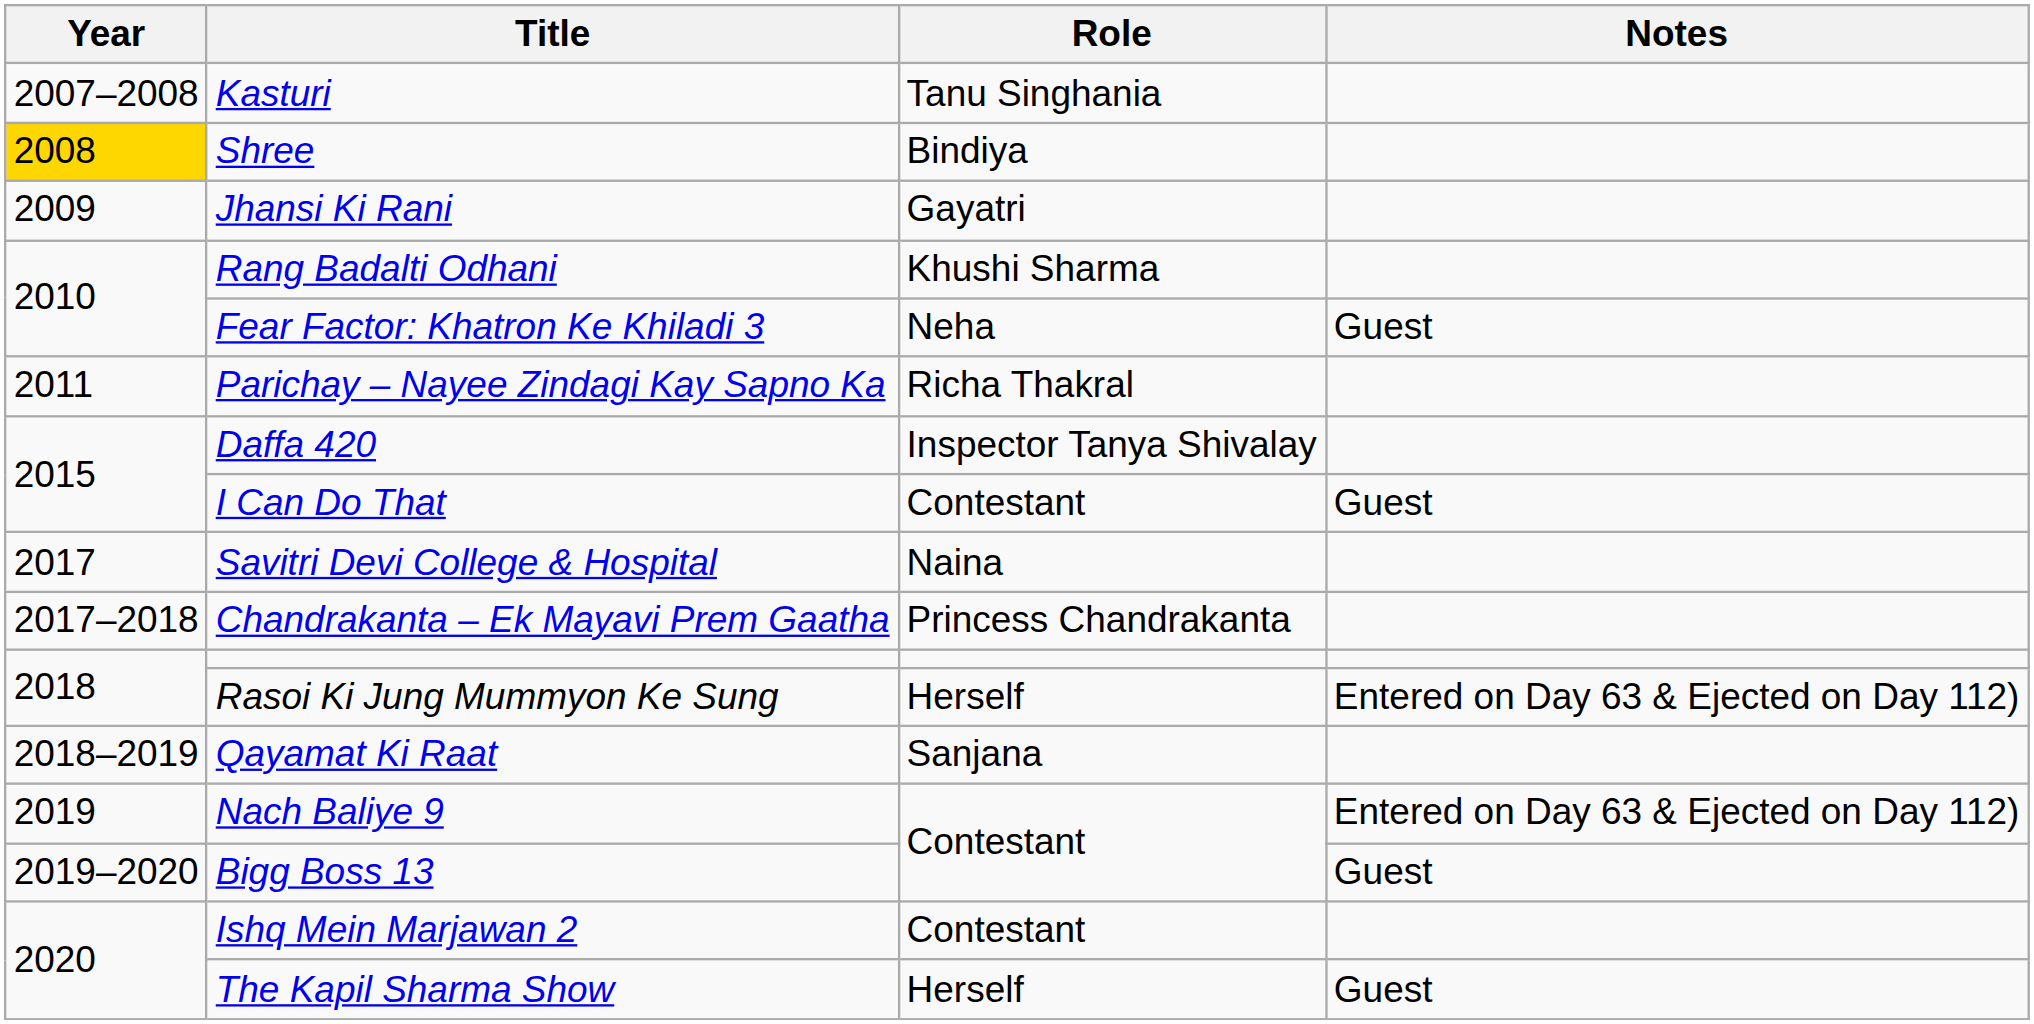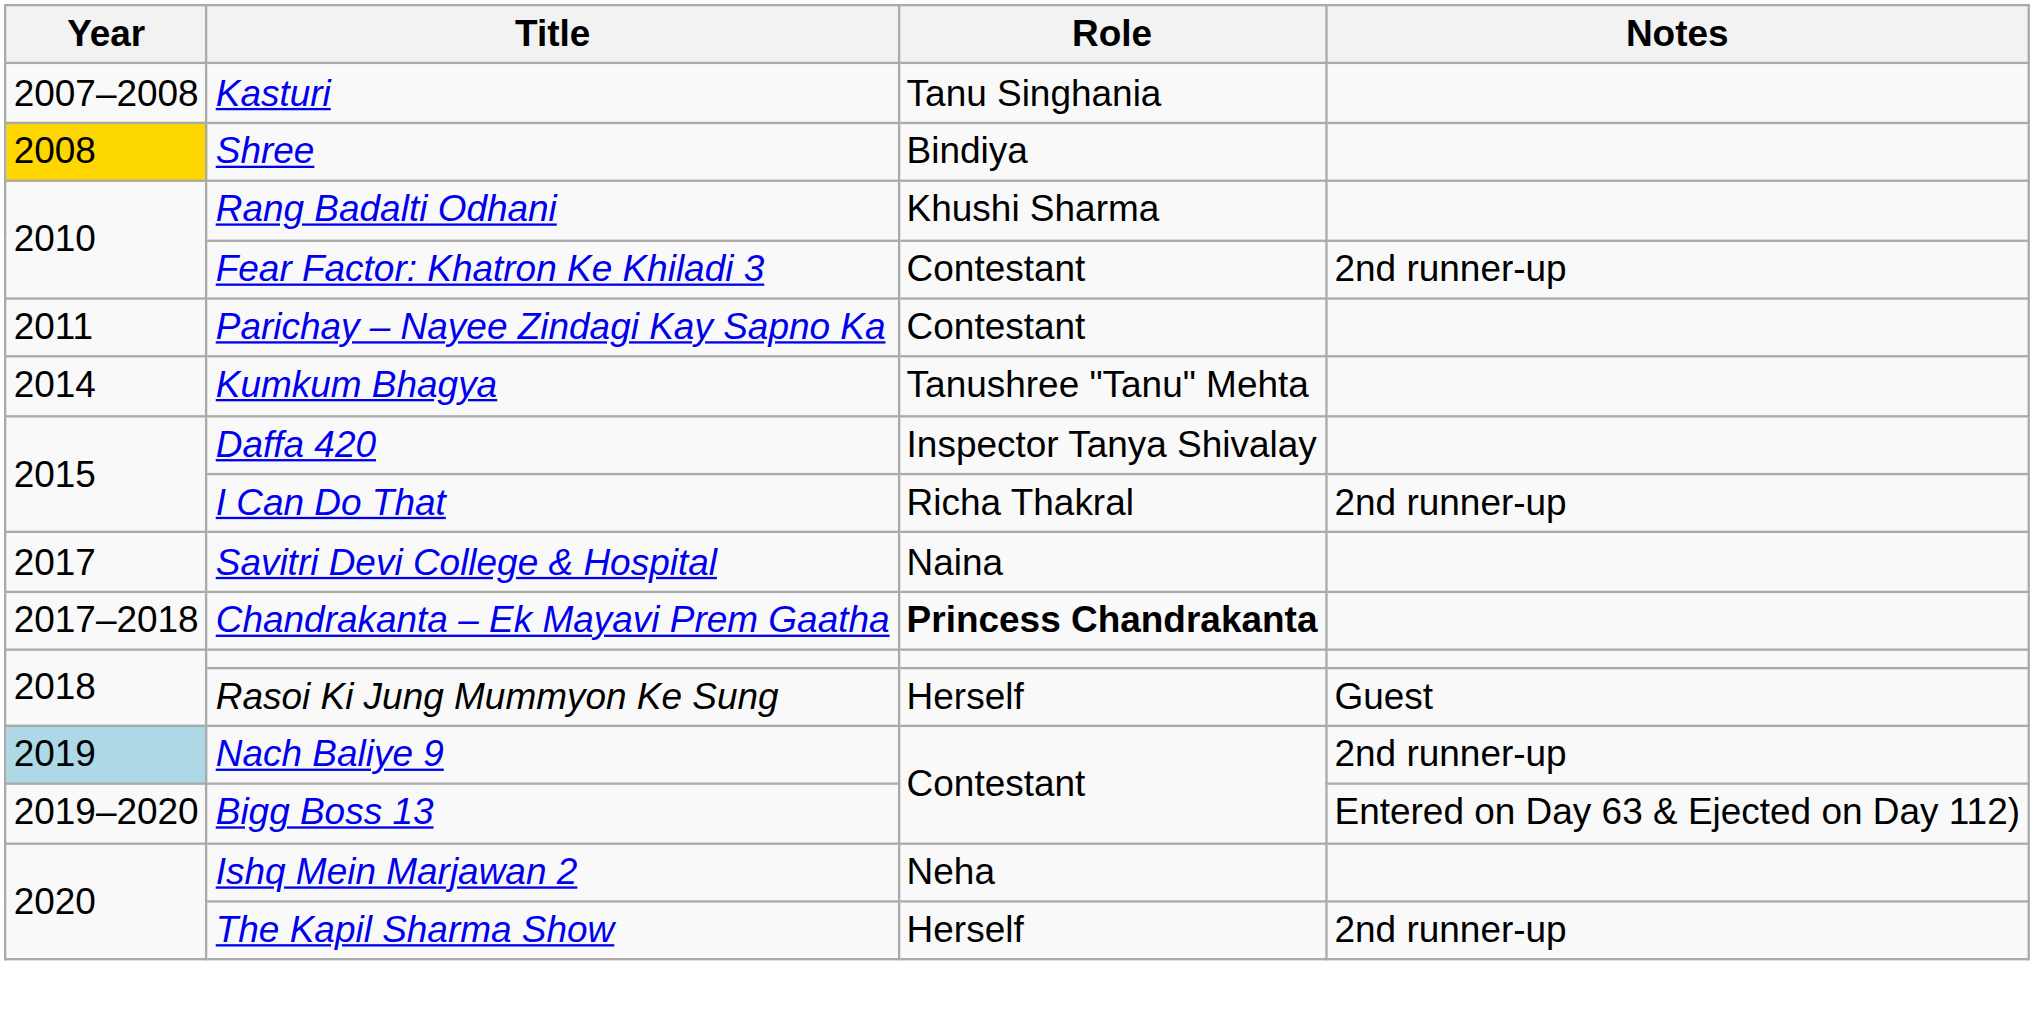- row: 2009 | Jhansi Ki Rani | Gayatri
Fear Factor: Khatron Ke Khiladi 3 | Role: Neha -> Contestant
Fear Factor: Khatron Ke Khiladi 3 | Notes: Guest -> 2nd runner-up
Parichay – Nayee Zindagi Kay Sapno Ka | Role: Richa Thakral -> Contestant
+ row: 2014 | Kumkum Bhagya | Tanushree "Tanu" Mehta
I Can Do That | Role: Contestant -> Richa Thakral
I Can Do That | Notes: Guest -> 2nd runner-up
Chandrakanta – Ek Mayavi Prem Gaatha | Role: normal -> bold
Rasoi Ki Jung Mummyon Ke Sung | Notes: Entered on Day 63 & Ejected on Day 112) -> Guest
- row: 2018–2019 | Qayamat Ki Raat | Sanjana
Nach Baliye 9 | Year: no background -> lightblue background
Nach Baliye 9 | Notes: Entered on Day 63 & Ejected on Day 112) -> 2nd runner-up
Bigg Boss 13 | Notes: Guest -> Entered on Day 63 & Ejected on Day 112)
Ishq Mein Marjawan 2 | Role: Contestant -> Neha
The Kapil Sharma Show | Notes: Guest -> 2nd runner-up
